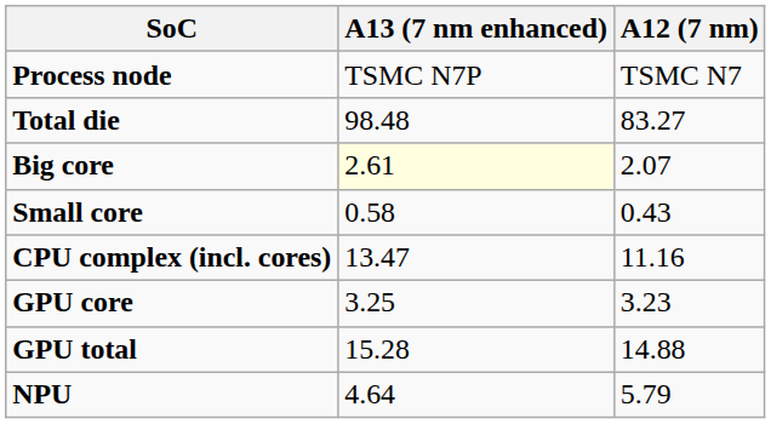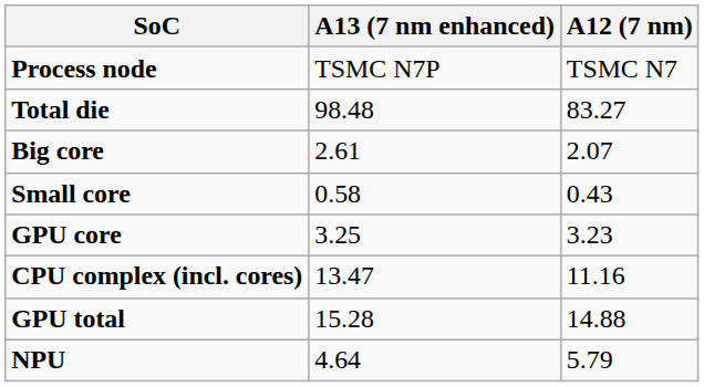Big core | A13 (7 nm enhanced): lightyellow background -> no background
rows swapped: CPU complex (incl. cores) <-> GPU core
